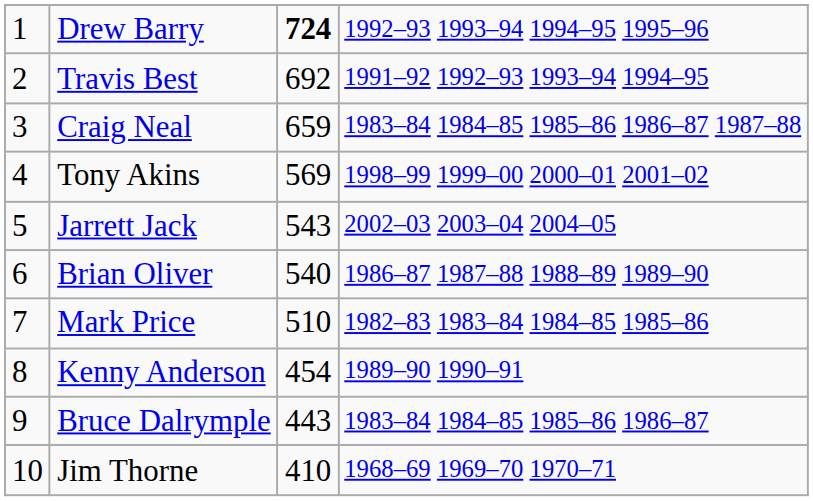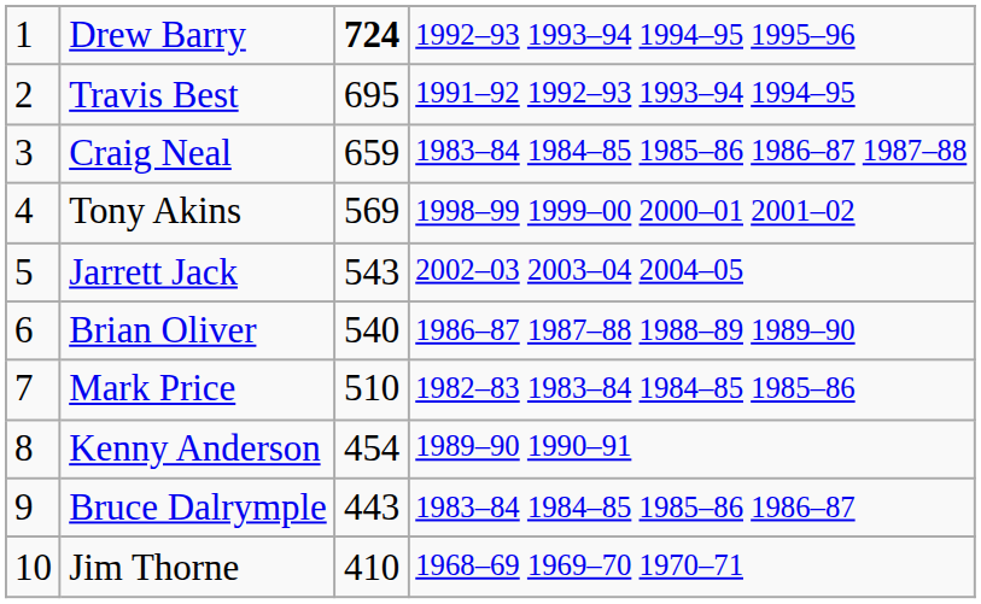Travis Best | column 3: 692 -> 695
